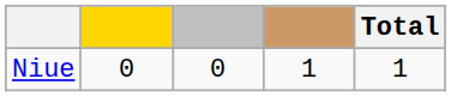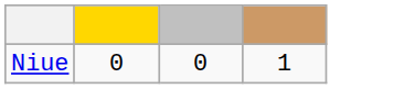- column: Total | 1
